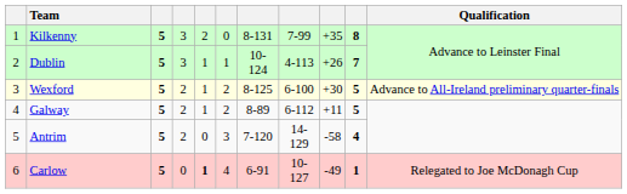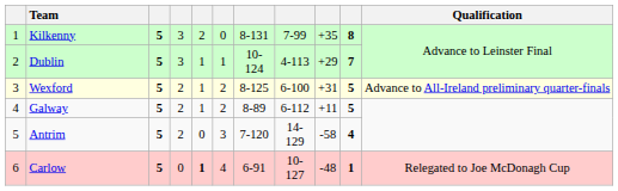Dublin | column 9: +26 -> +29
Wexford | column 9: +30 -> +31
Carlow | column 9: -49 -> -48
